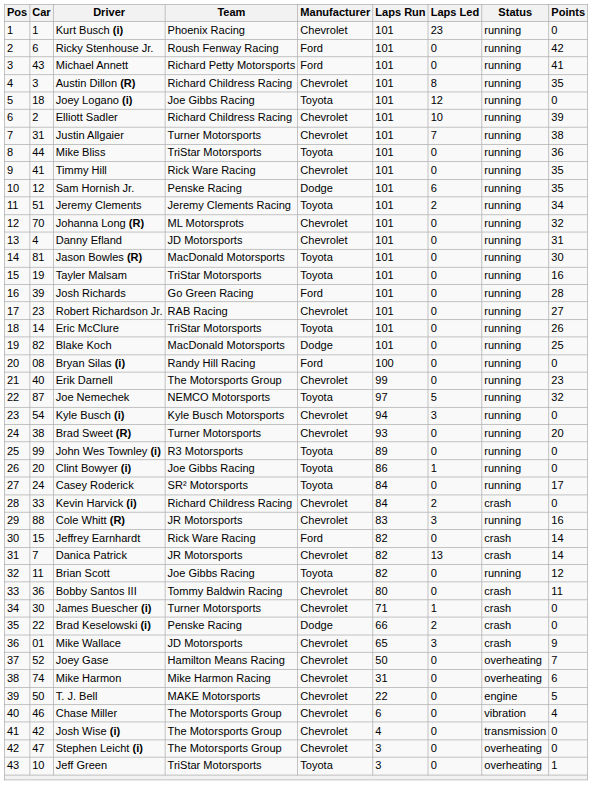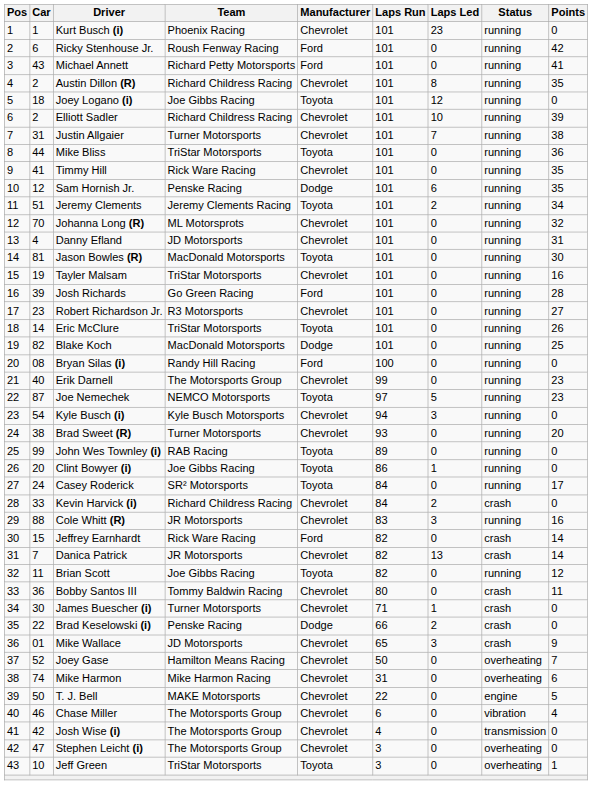Austin Dillon (R) | Car: 3 -> 2
Tayler Malsam | Manufacturer: Toyota -> Chevrolet
Robert Richardson Jr. | Team: RAB Racing -> R3 Motorsports
Joe Nemechek | Points: 32 -> 23
John Wes Townley (i) | Team: R3 Motorsports -> RAB Racing
